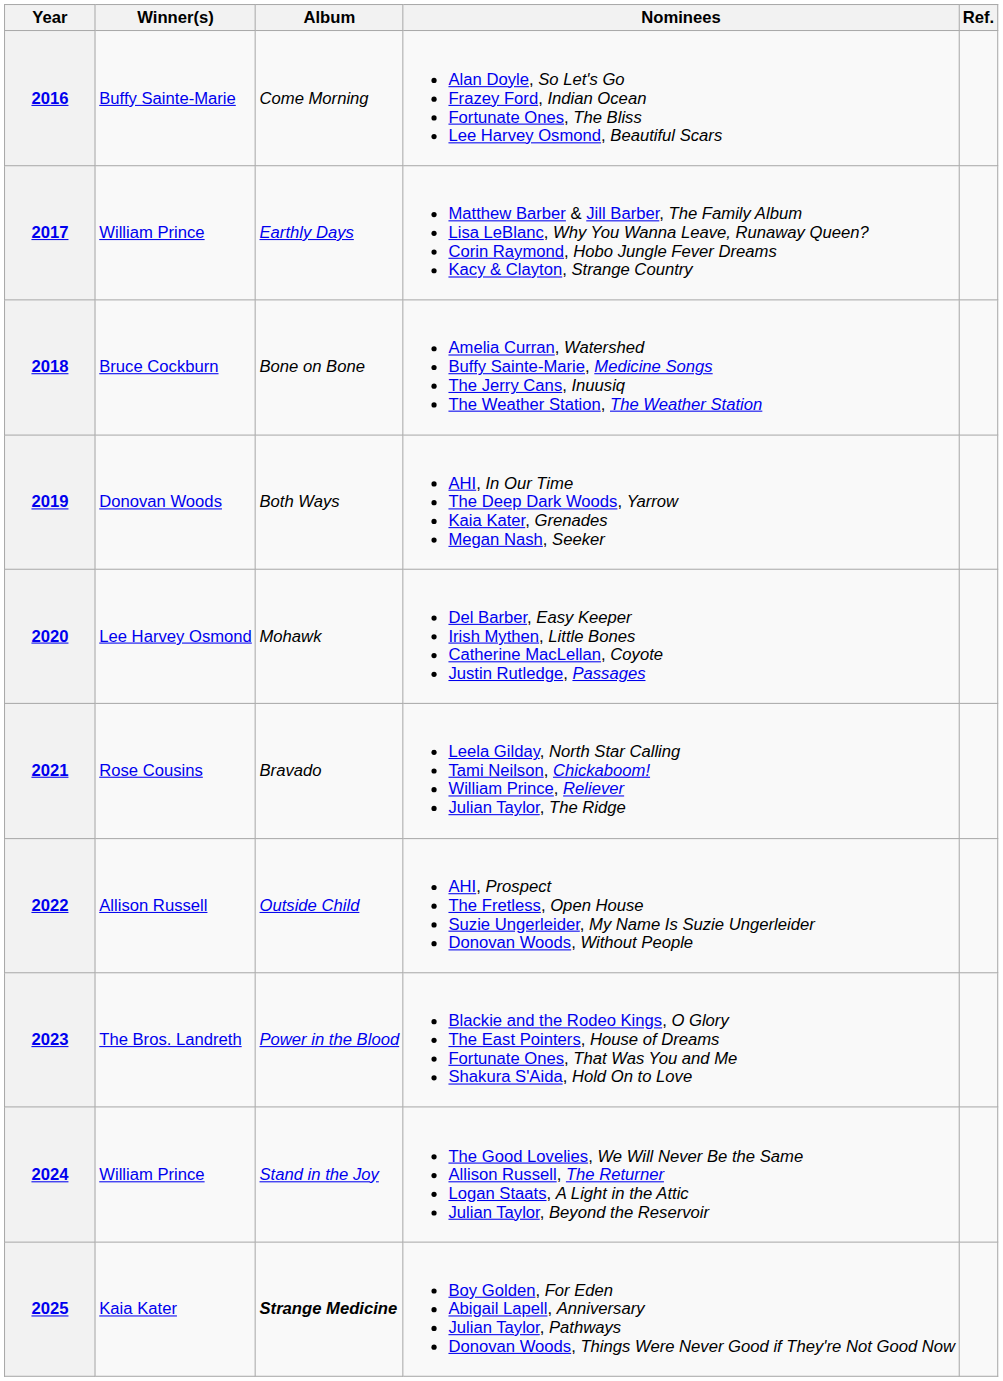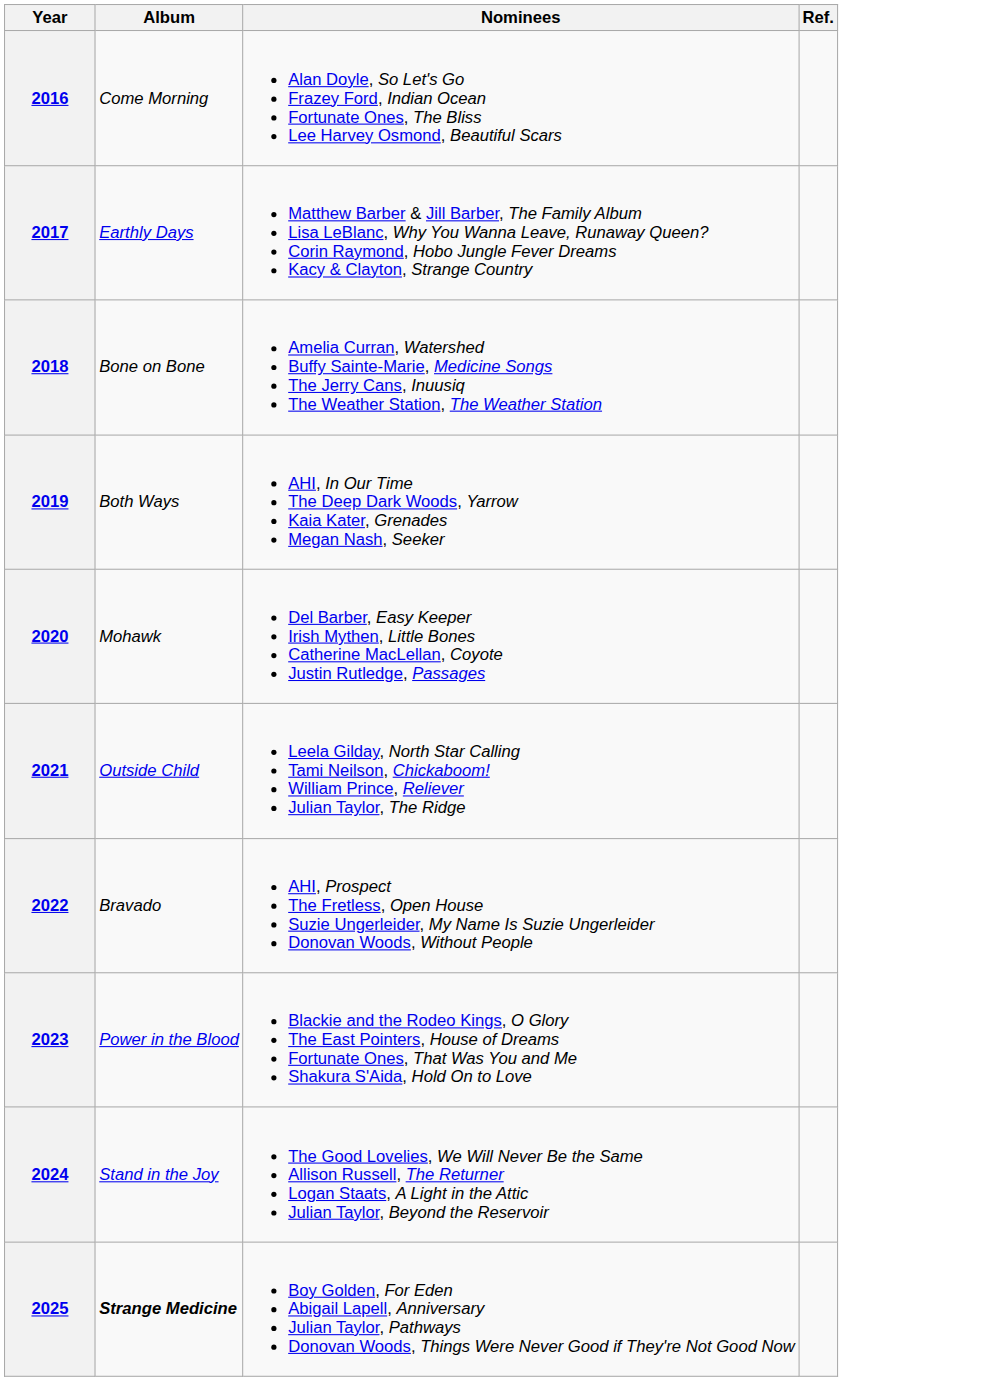- column: Winner(s) | Buffy Sainte-Marie | William Prince | Bruce Cockburn | Donovan Woods | Lee Harvey Osmond | Rose Cousins | Allison Russell | The Bros. Landreth | William Prince | Kaia Kater
2021 | Album: Bravado -> Outside Child
2022 | Album: Outside Child -> Bravado
